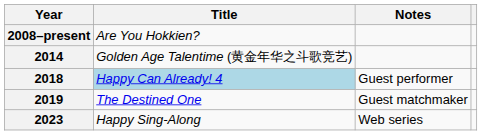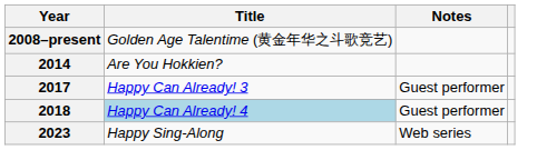2008–present | Title: Are You Hokkien? -> Golden Age Talentime (黄金年华之斗歌竞艺)
2014 | Title: Golden Age Talentime (黄金年华之斗歌竞艺) -> Are You Hokkien?
+ row: 2017 | Happy Can Already! 3 | Guest performer
- row: 2019 | The Destined One | Guest matchmaker
